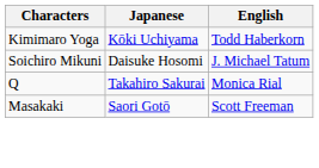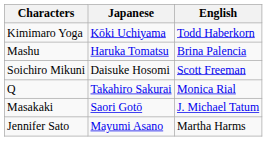+ row: Mashu | Haruka Tomatsu | Brina Palencia
Soichiro Mikuni | English: J. Michael Tatum -> Scott Freeman
Masakaki | English: Scott Freeman -> J. Michael Tatum
+ row: Jennifer Sato | Mayumi Asano | Martha Harms
